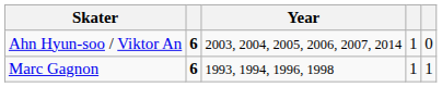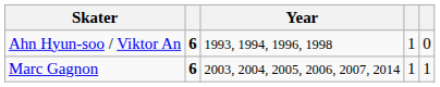Ahn Hyun-soo / Viktor An | Year: 2003, 2004, 2005, 2006, 2007, 2014 -> 1993, 1994, 1996, 1998
Marc Gagnon | Year: 1993, 1994, 1996, 1998 -> 2003, 2004, 2005, 2006, 2007, 2014
